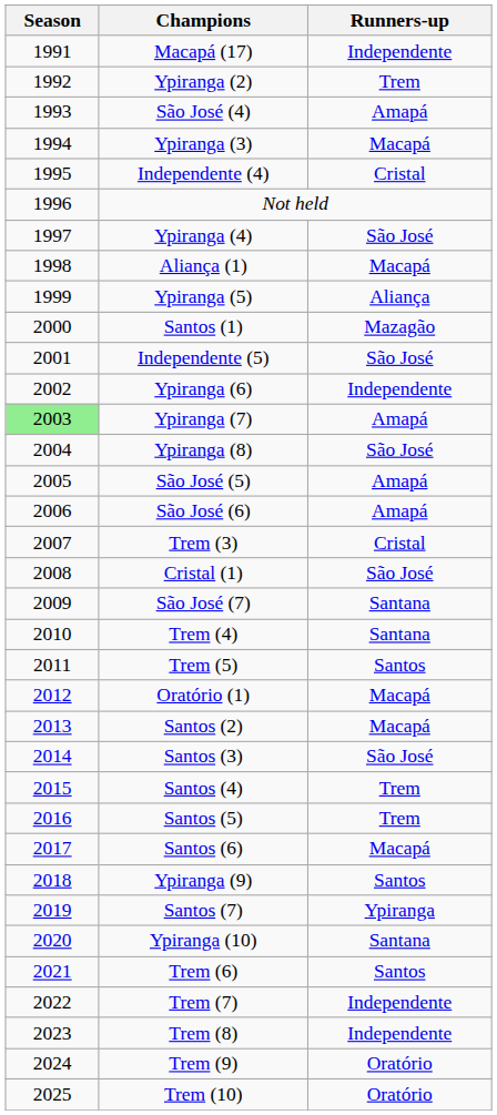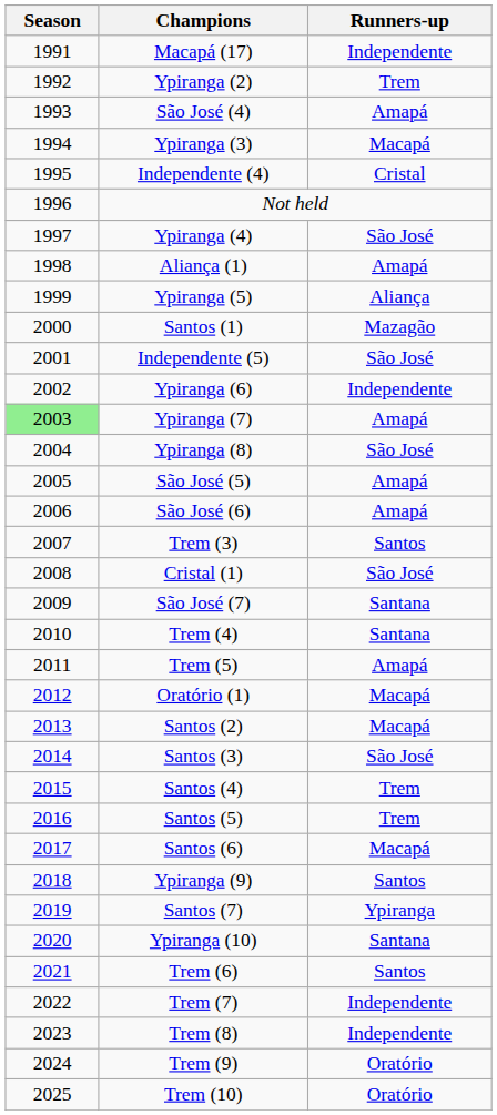Aliança (1) | Runners-up: Macapá -> Amapá
Trem (3) | Runners-up: Cristal -> Santos
Trem (5) | Runners-up: Santos -> Amapá
